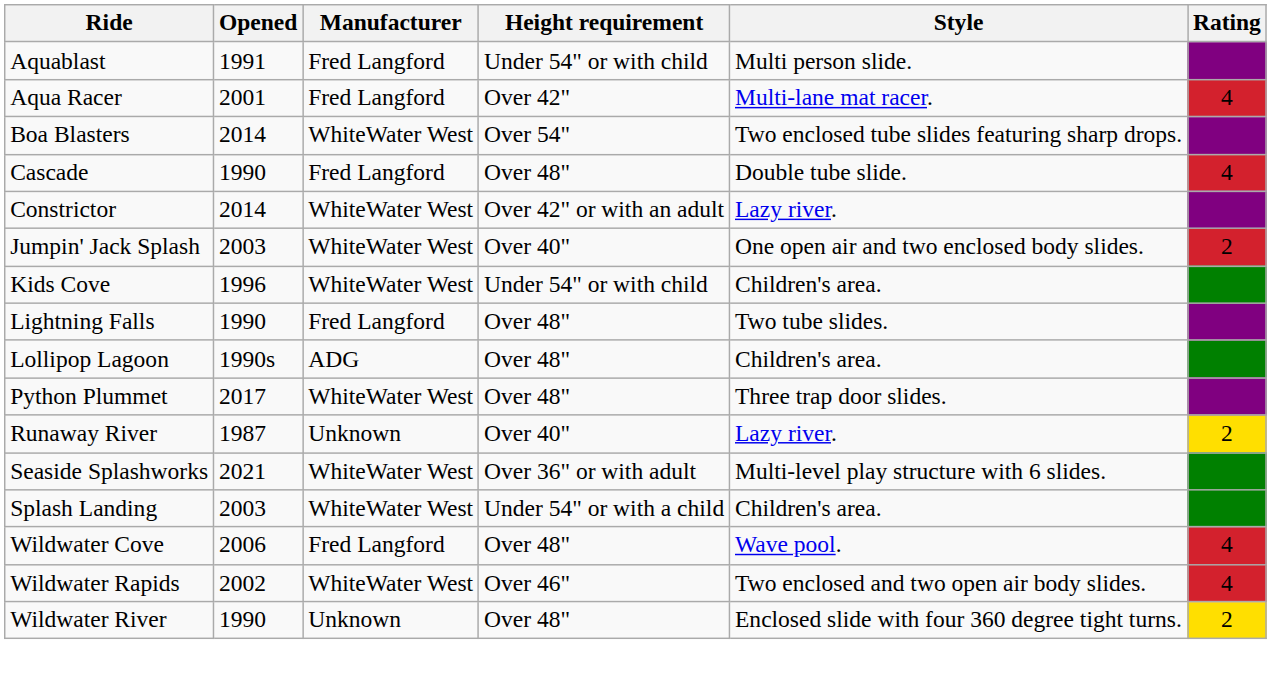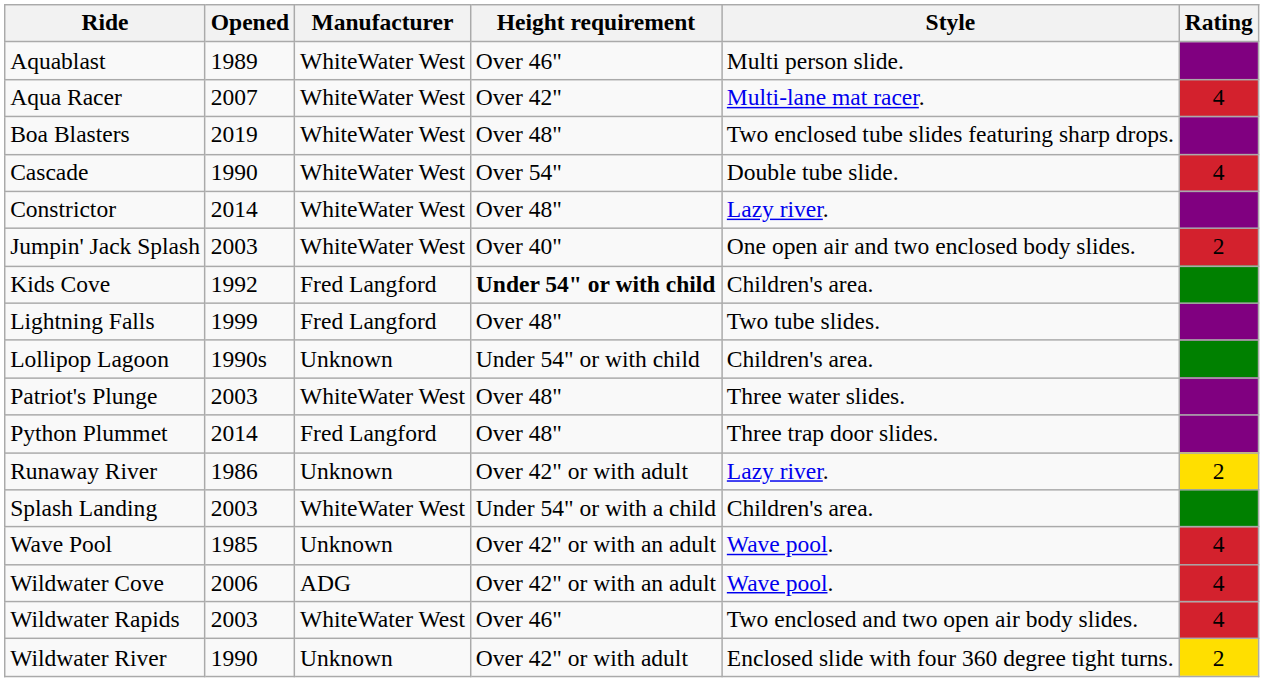Aquablast | Opened: 1991 -> 1989
Aquablast | Manufacturer: Fred Langford -> WhiteWater West
Aquablast | Height requirement: Under 54" or with child -> Over 46"
Aqua Racer | Opened: 2001 -> 2007
Aqua Racer | Manufacturer: Fred Langford -> WhiteWater West
Boa Blasters | Opened: 2014 -> 2019
Boa Blasters | Height requirement: Over 54" -> Over 48"
Cascade | Manufacturer: Fred Langford -> WhiteWater West
Cascade | Height requirement: Over 48" -> Over 54"
Constrictor | Height requirement: Over 42" or with an adult -> Over 48"
Kids Cove | Opened: 1996 -> 1992
Kids Cove | Manufacturer: WhiteWater West -> Fred Langford
Kids Cove | Height requirement: normal -> bold
Lightning Falls | Opened: 1990 -> 1999
Lollipop Lagoon | Manufacturer: ADG -> Unknown
Lollipop Lagoon | Height requirement: Over 48" -> Under 54" or with child
+ row: Patriot's Plunge | 2003 | WhiteWater West | Over 48" | Three water slides.
Python Plummet | Opened: 2017 -> 2014
Python Plummet | Manufacturer: WhiteWater West -> Fred Langford
Runaway River | Opened: 1987 -> 1986
Runaway River | Height requirement: Over 40" -> Over 42" or with adult
- row: Seaside Splashworks | 2021 | WhiteWater West | Over 36" or with adult | Multi-level play structure with 6 slides.
+ row: Wave Pool | 1985 | Unknown | Over 42" or with an adult | Wave pool. | 4
Wildwater Cove | Manufacturer: Fred Langford -> ADG
Wildwater Cove | Height requirement: Over 48" -> Over 42" or with an adult
Wildwater Rapids | Opened: 2002 -> 2003
Wildwater River | Height requirement: Over 48" -> Over 42" or with adult
